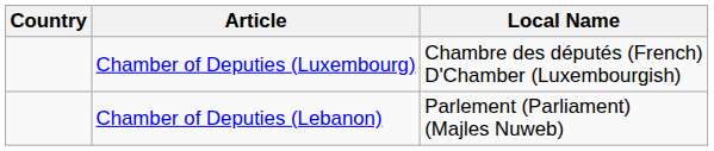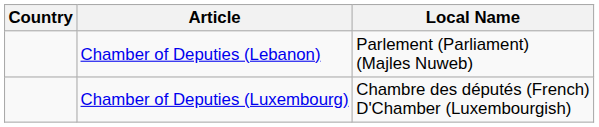rows swapped: Chamber of Deputies (Lebanon) <-> Chamber of Deputies (Luxembourg)
